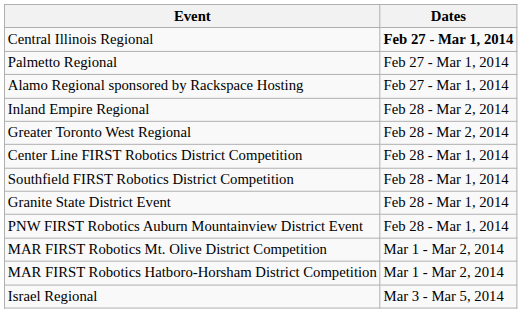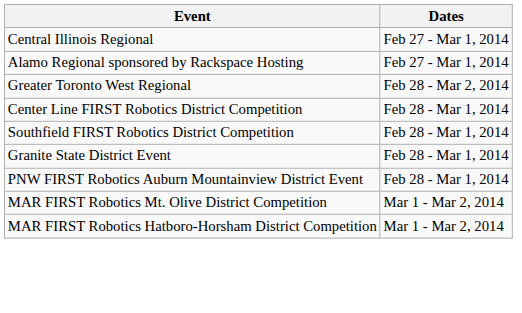Central Illinois Regional | Dates: bold -> normal
- row: Palmetto Regional | Feb 27 - Mar 1, 2014
- row: Inland Empire Regional | Feb 28 - Mar 2, 2014
- row: Israel Regional | Mar 3 - Mar 5, 2014
